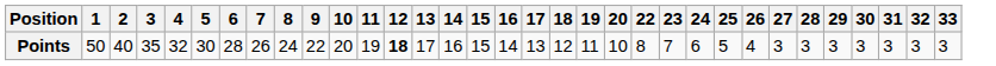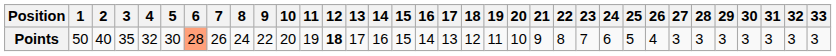+ column: 21 | 9
Points | 6: no background -> lightsalmon background
